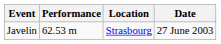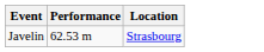- column: Date | 27 June 2003
